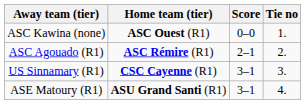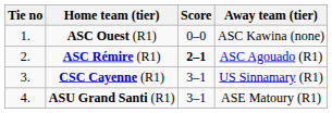columns swapped: Tie no <-> Away team (tier)
ASC Rémire (R1) | Score: normal -> bold
